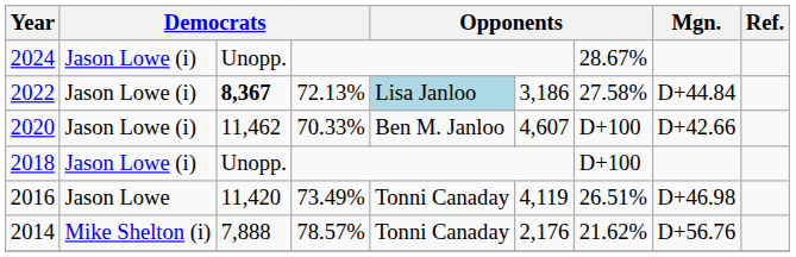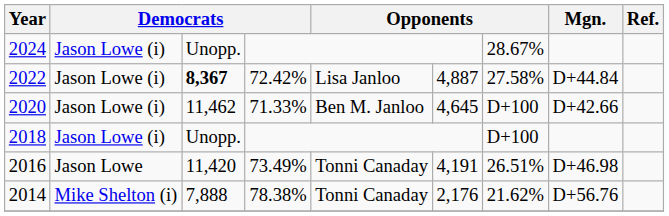2022 | column 4: 72.13% -> 72.42%
2022 | column 5: lightblue background -> no background
2022 | column 6: 3,186 -> 4,887
2020 | column 4: 70.33% -> 71.33%
2020 | column 6: 4,607 -> 4,645
2016 | column 6: 4,119 -> 4,191
2014 | column 4: 78.57% -> 78.38%
